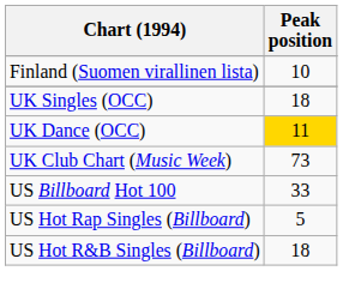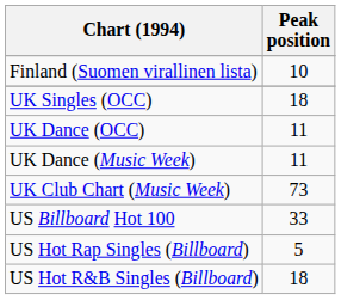UK Dance (OCC) | Peak position: gold background -> no background
+ row: UK Dance (Music Week) | 11
